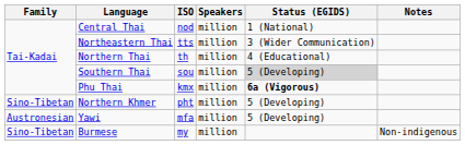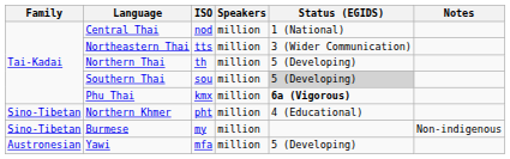Northern Thai | Status (EGIDS): 4 (Educational) -> 5 (Developing)
Northern Khmer | Status (EGIDS): 5 (Developing) -> 4 (Educational)
rows swapped: Yawi <-> Burmese
